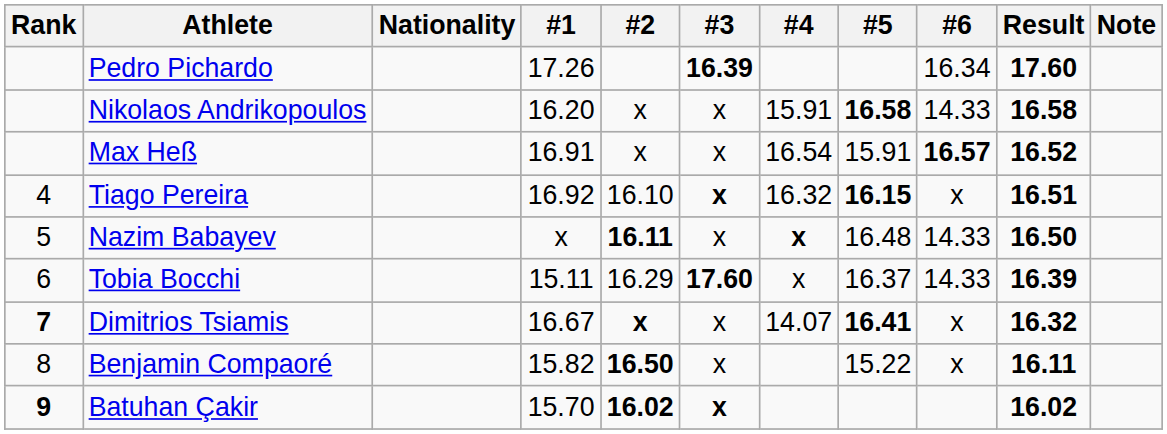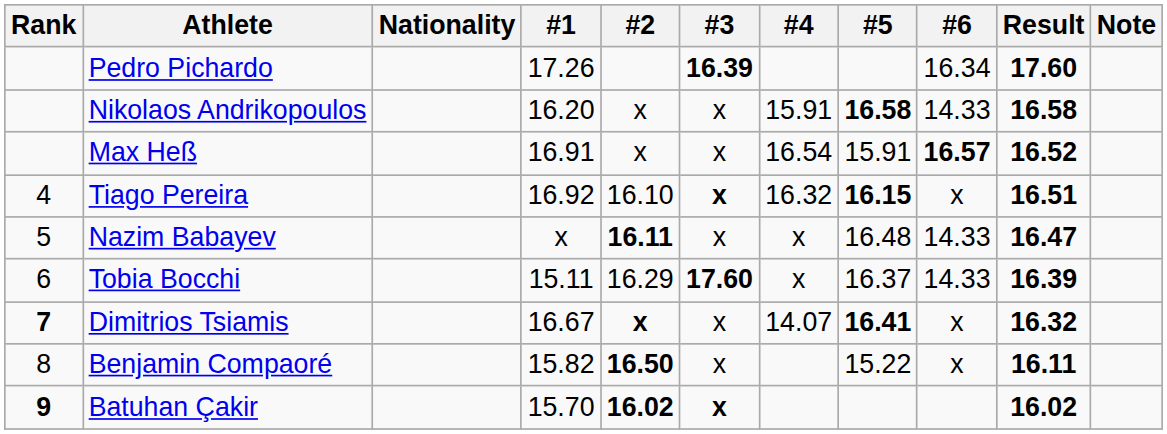Nazim Babayev | #4: bold -> normal
Nazim Babayev | Result: 16.50 -> 16.47
